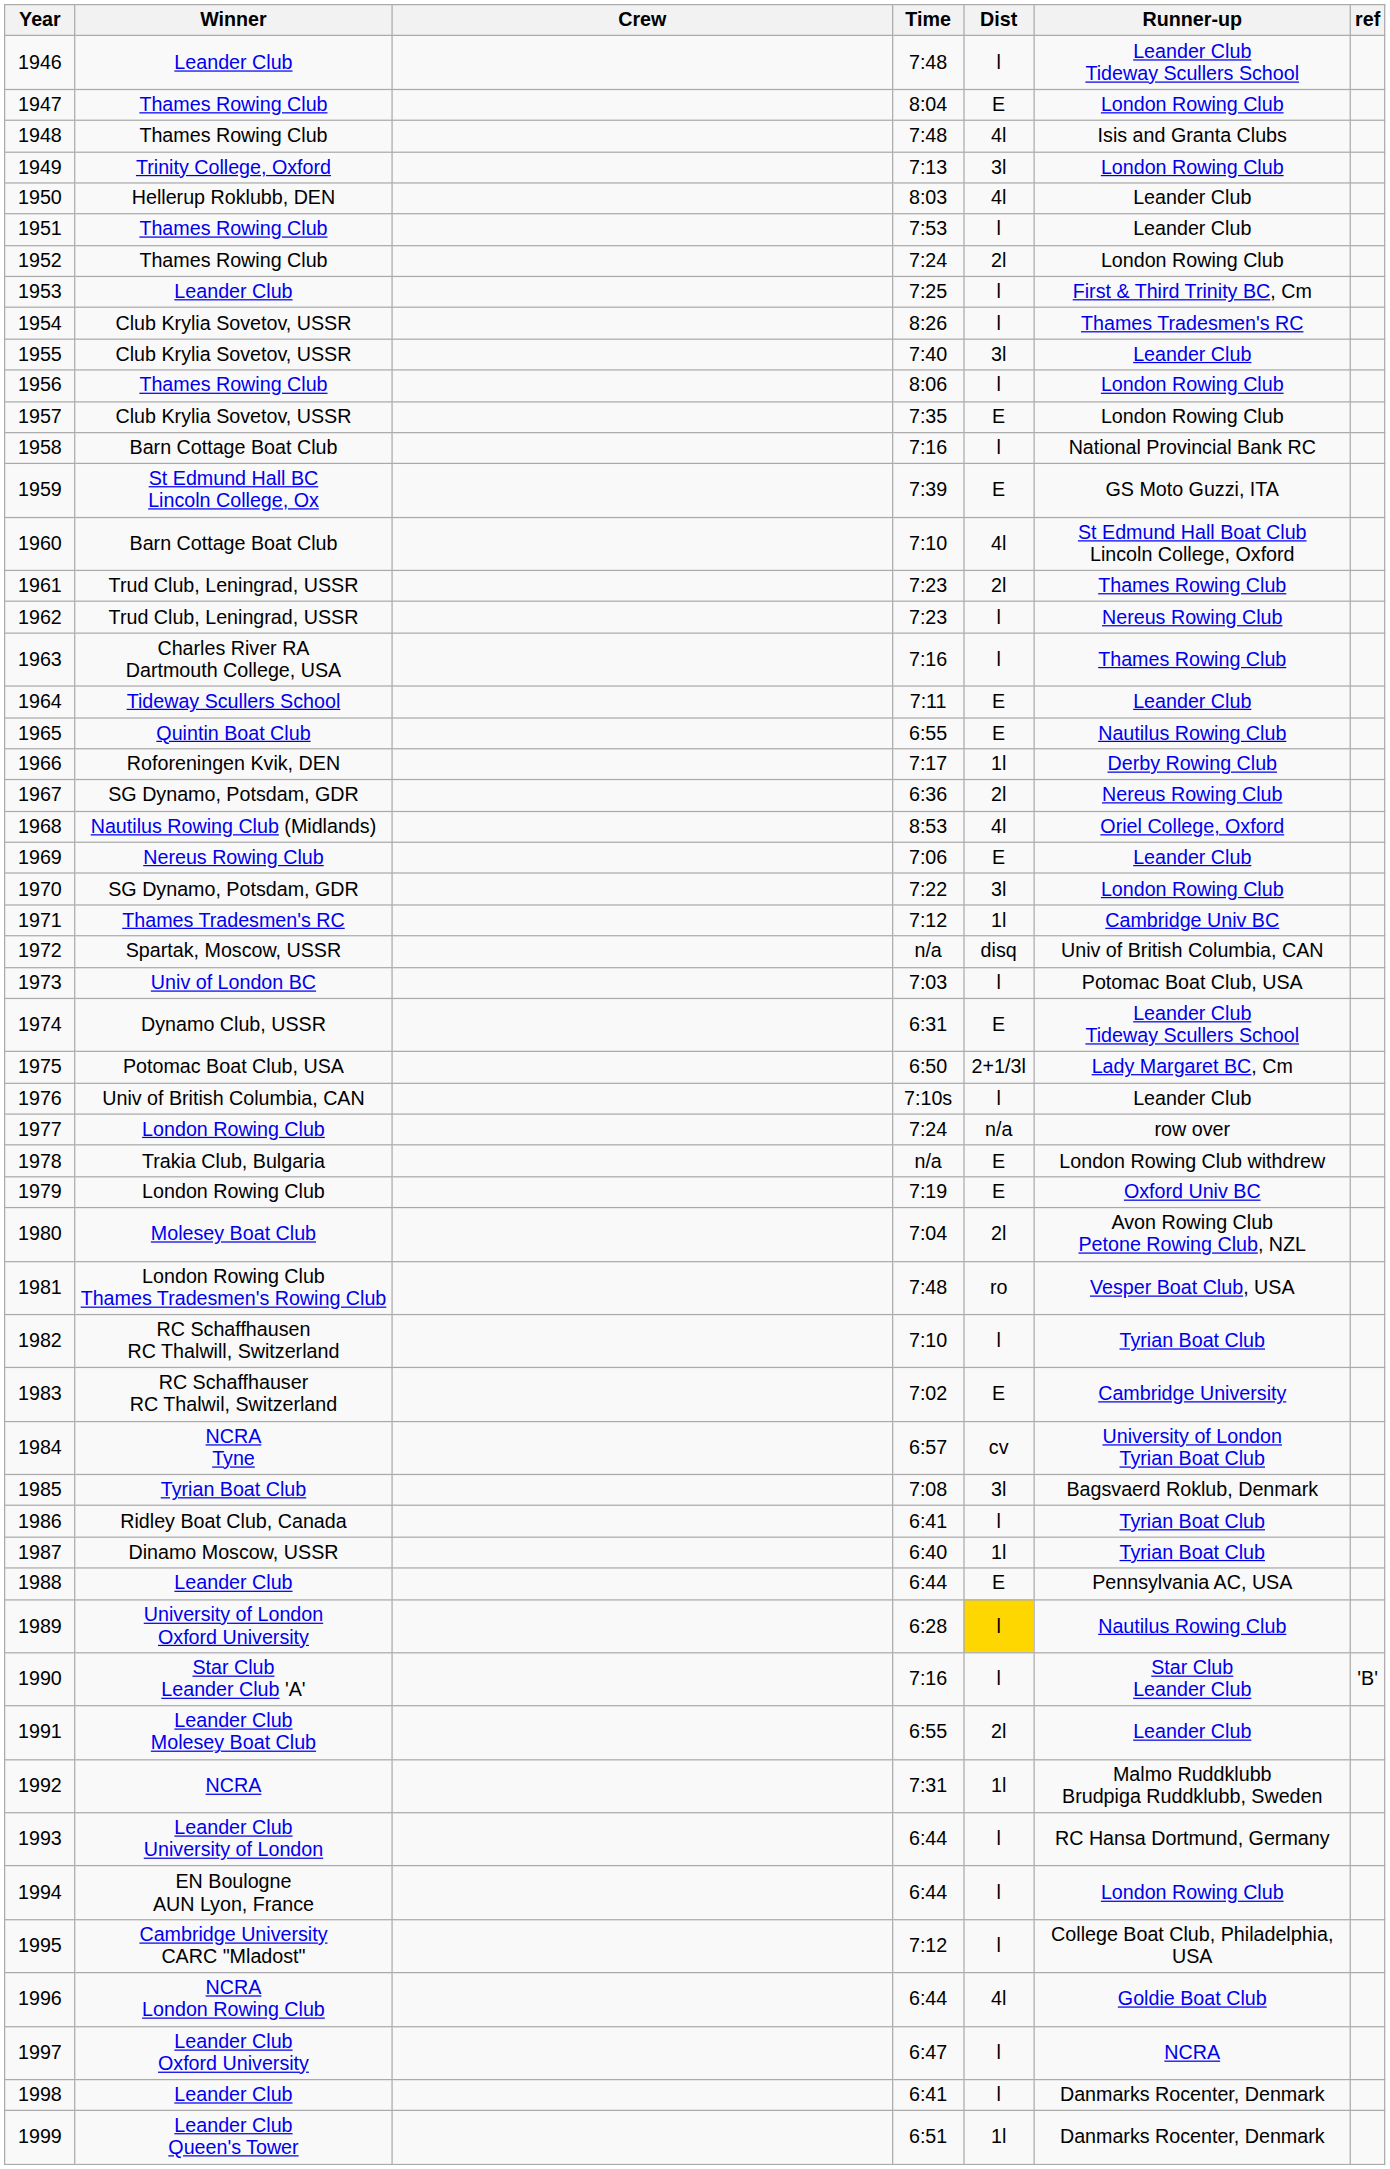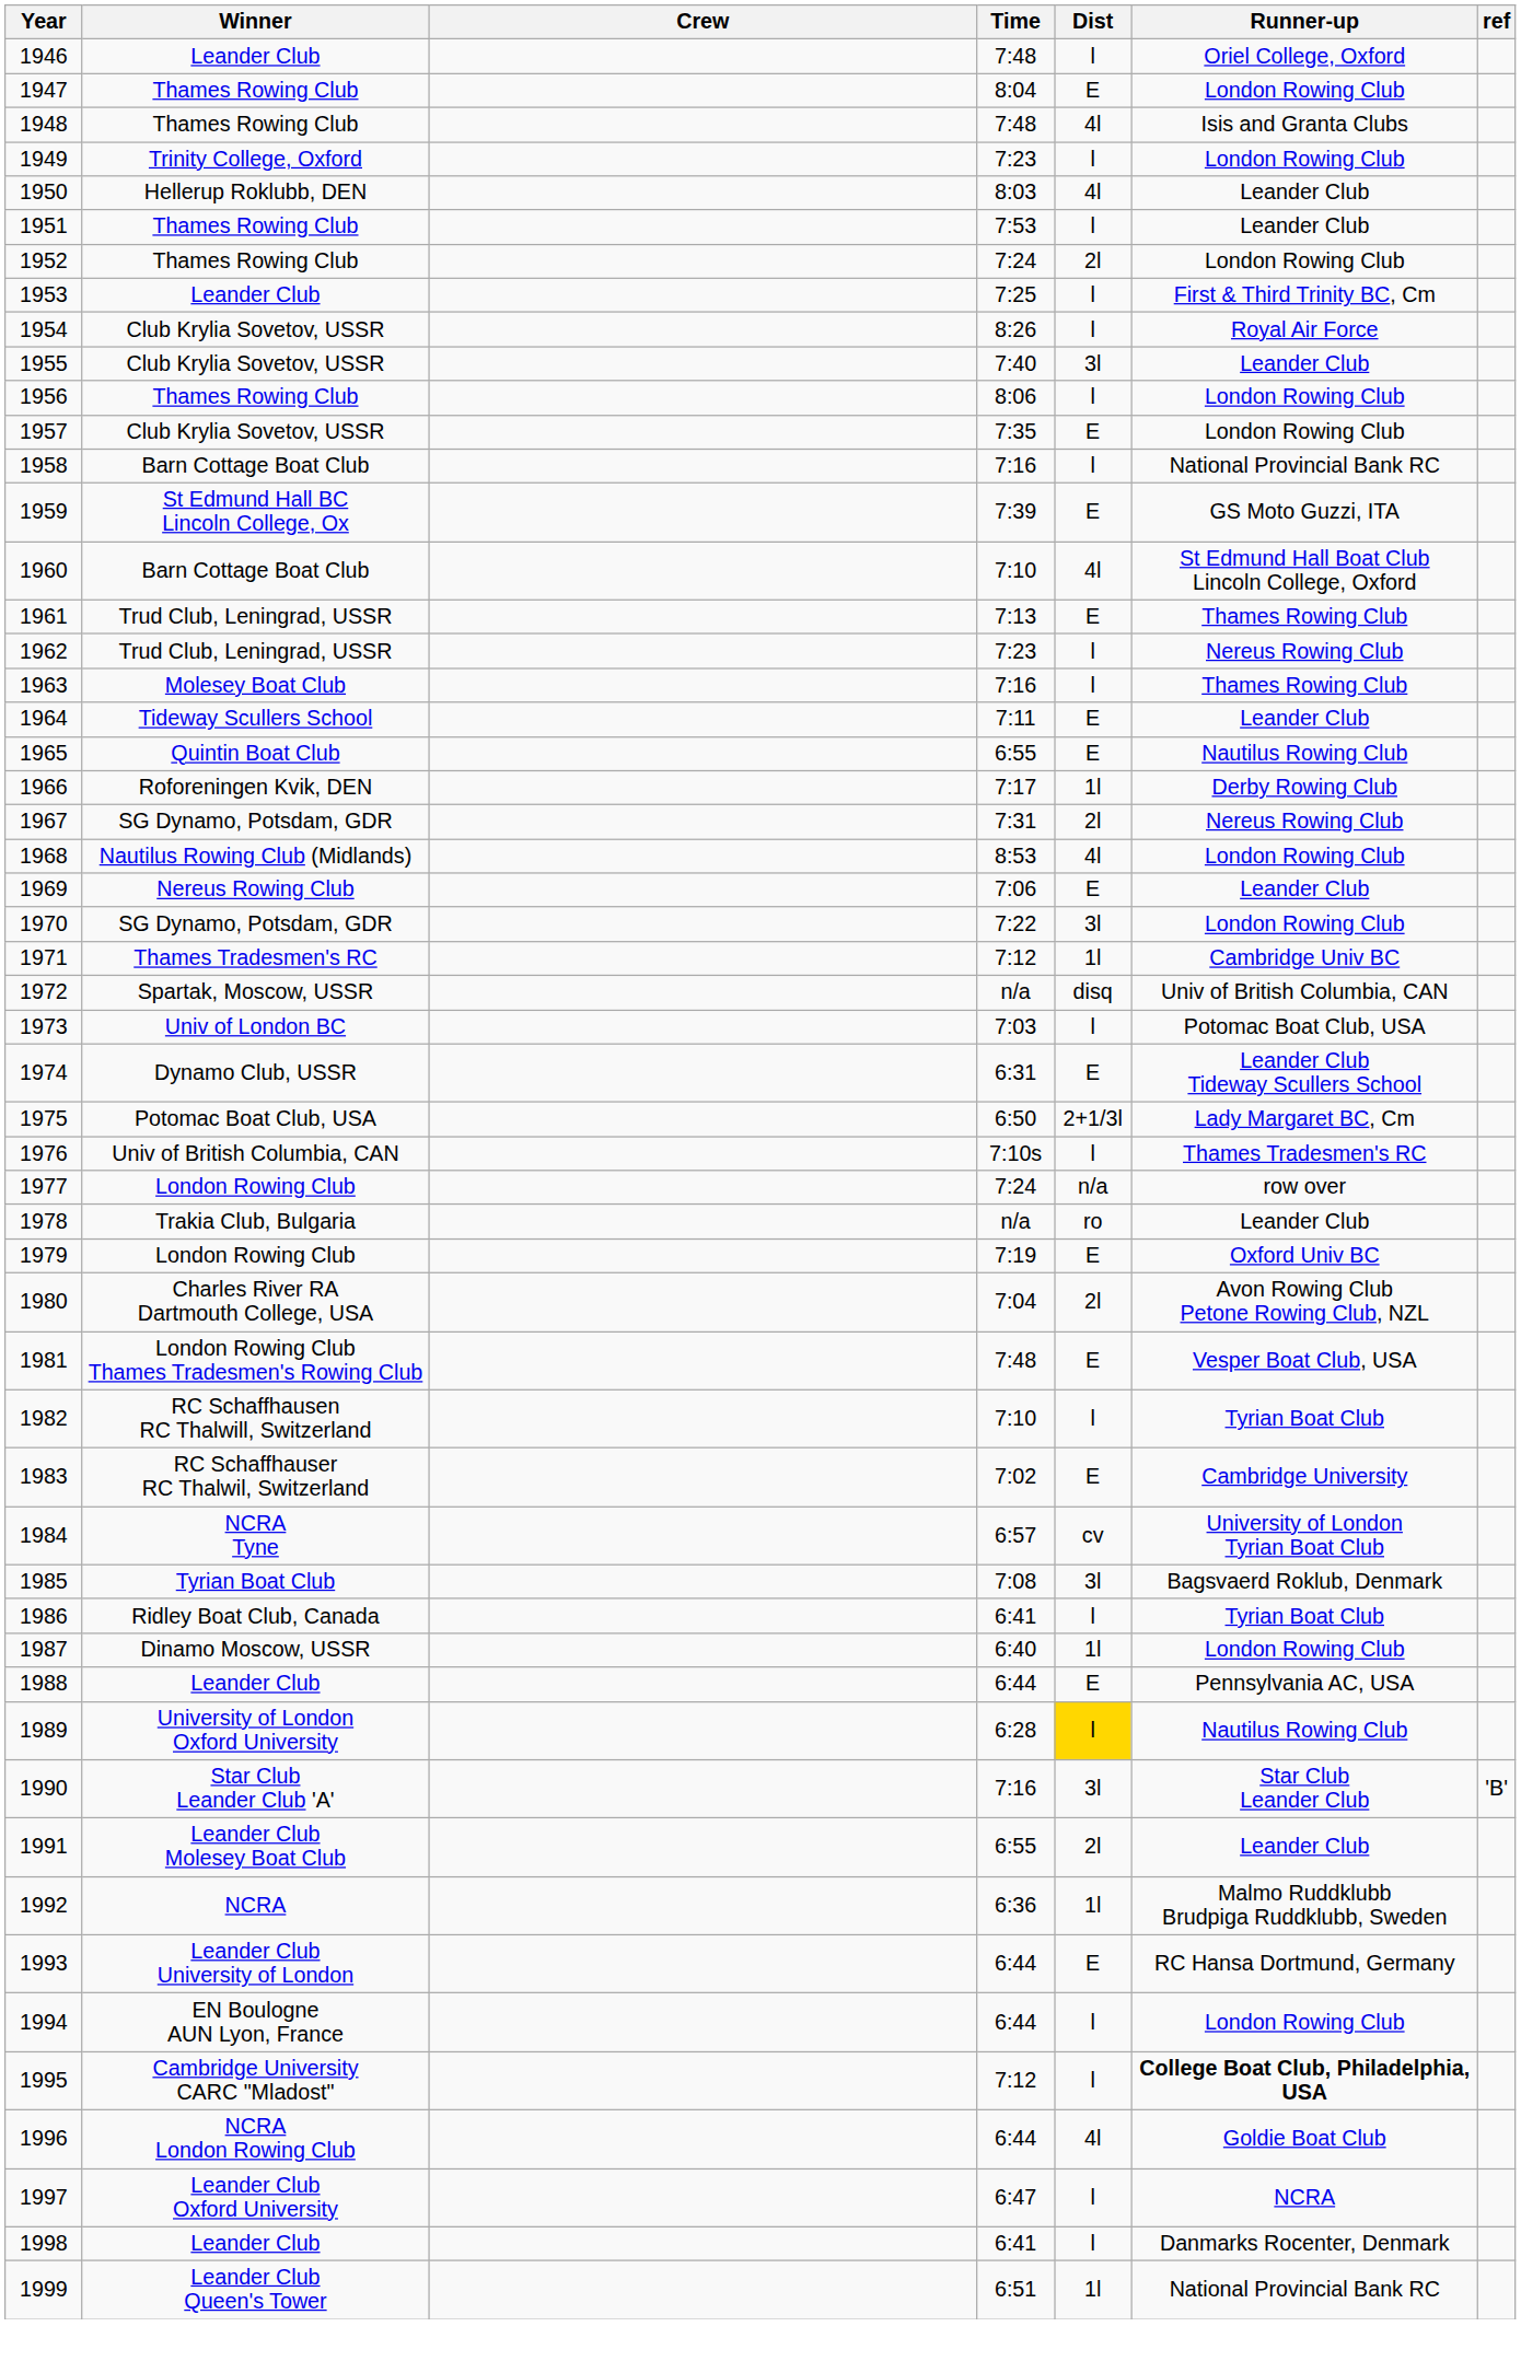1946 | Runner-up: Leander Club Tideway Scullers School -> Oriel College, Oxford
1949 | Time: 7:13 -> 7:23
1949 | Dist: 3l -> l
1954 | Runner-up: Thames Tradesmen's RC -> Royal Air Force
1961 | Time: 7:23 -> 7:13
1961 | Dist: 2l -> E
1963 | Winner: Charles River RA Dartmouth College, USA -> Molesey Boat Club
1967 | Time: 6:36 -> 7:31
1968 | Runner-up: Oriel College, Oxford -> London Rowing Club
1976 | Runner-up: Leander Club -> Thames Tradesmen's RC
1978 | Dist: E -> ro
1978 | Runner-up: London Rowing Club withdrew -> Leander Club
1980 | Winner: Molesey Boat Club -> Charles River RA Dartmouth College, USA
1981 | Dist: ro -> E
1987 | Runner-up: Tyrian Boat Club -> London Rowing Club
1990 | Dist: l -> 3l
1992 | Time: 7:31 -> 6:36
1993 | Dist: l -> E
1995 | Runner-up: normal -> bold
1999 | Runner-up: Danmarks Rocenter, Denmark -> National Provincial Bank RC
